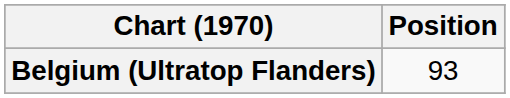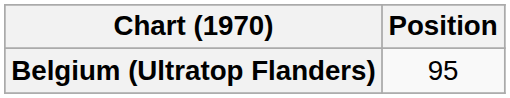Belgium (Ultratop Flanders) | Position: 93 -> 95
